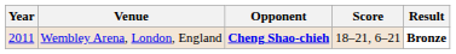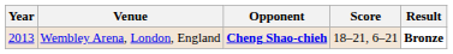Wembley Arena, London, England | Year: 2011 -> 2013
